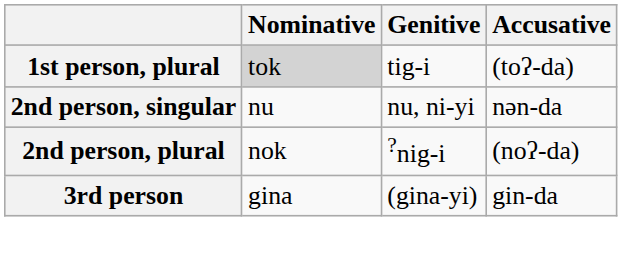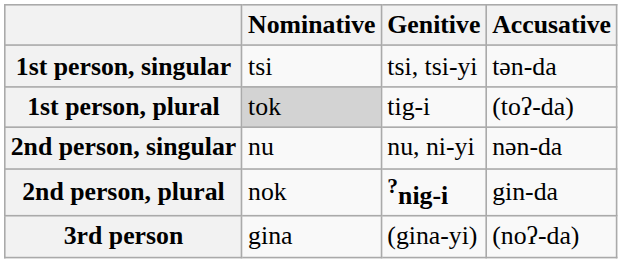+ row: 1st person, singular | tsi | tsi, tsi-yi | tən-da
2nd person, plural | Genitive: normal -> bold
2nd person, plural | Accusative: (noʔ-da) -> gin-da
3rd person | Accusative: gin-da -> (noʔ-da)
